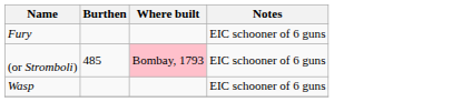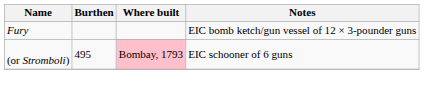Fury | Notes: EIC schooner of 6 guns -> EIC bomb ketch/gun vessel of 12 × 3-pounder guns
(or Stromboli) | Burthen: 485 -> 495
- row: Wasp | EIC schooner of 6 guns
